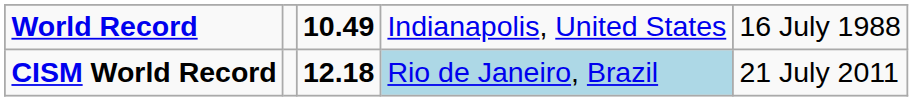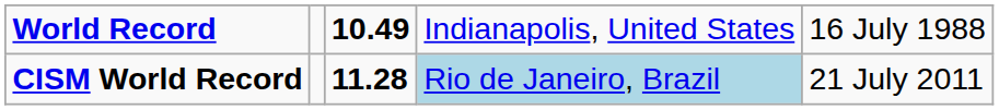CISM World Record | column 3: 12.18 -> 11.28
